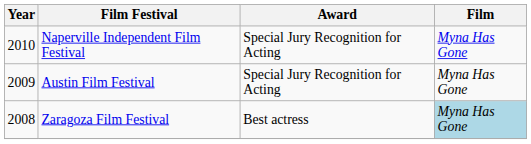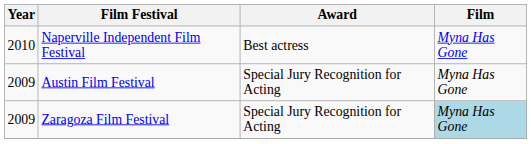Naperville Independent Film Festival | Award: Special Jury Recognition for Acting -> Best actress
Zaragoza Film Festival | Year: 2008 -> 2009
Zaragoza Film Festival | Award: Best actress -> Special Jury Recognition for Acting
